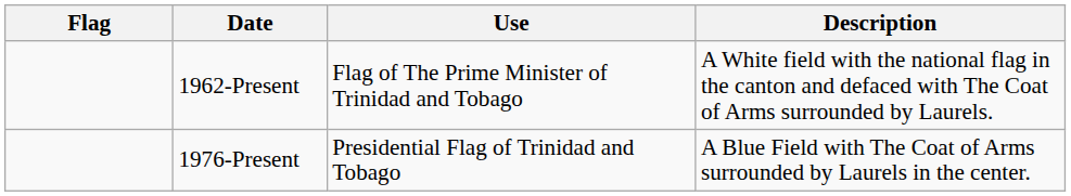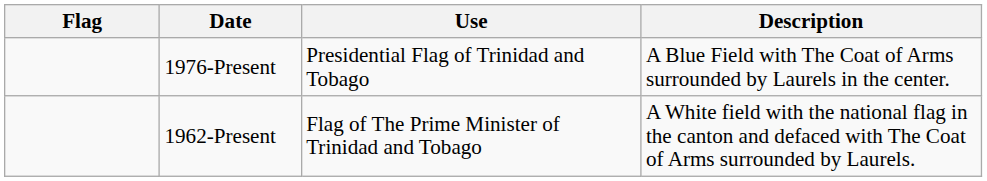rows swapped: 1976-Present <-> 1962-Present
